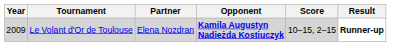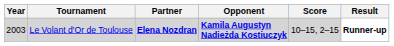Le Volant d'Or de Toulouse | Year: 2009 -> 2003
Le Volant d'Or de Toulouse | Partner: normal -> bold
